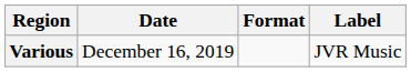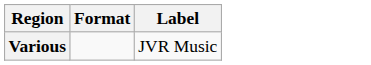- column: Date | December 16, 2019
